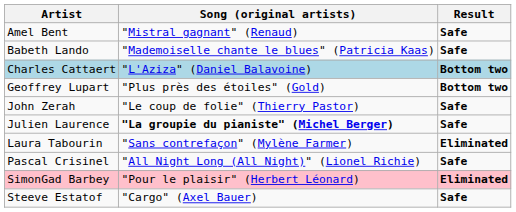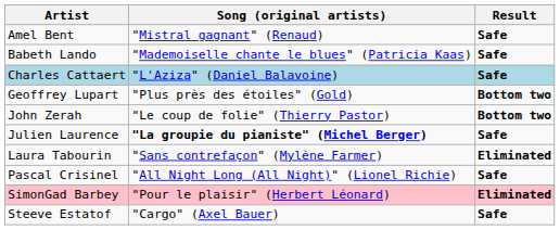Charles Cattaert | Result: Bottom two -> Safe
John Zerah | Result: Safe -> Bottom two
